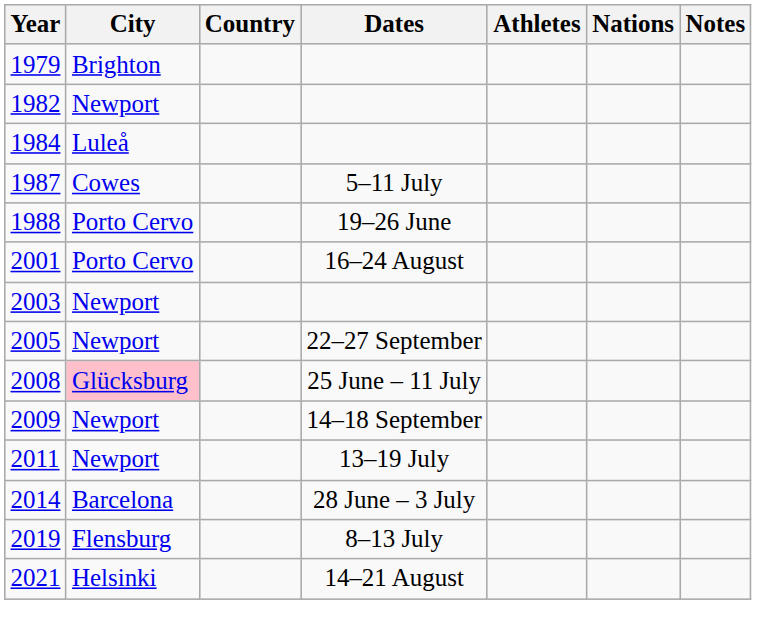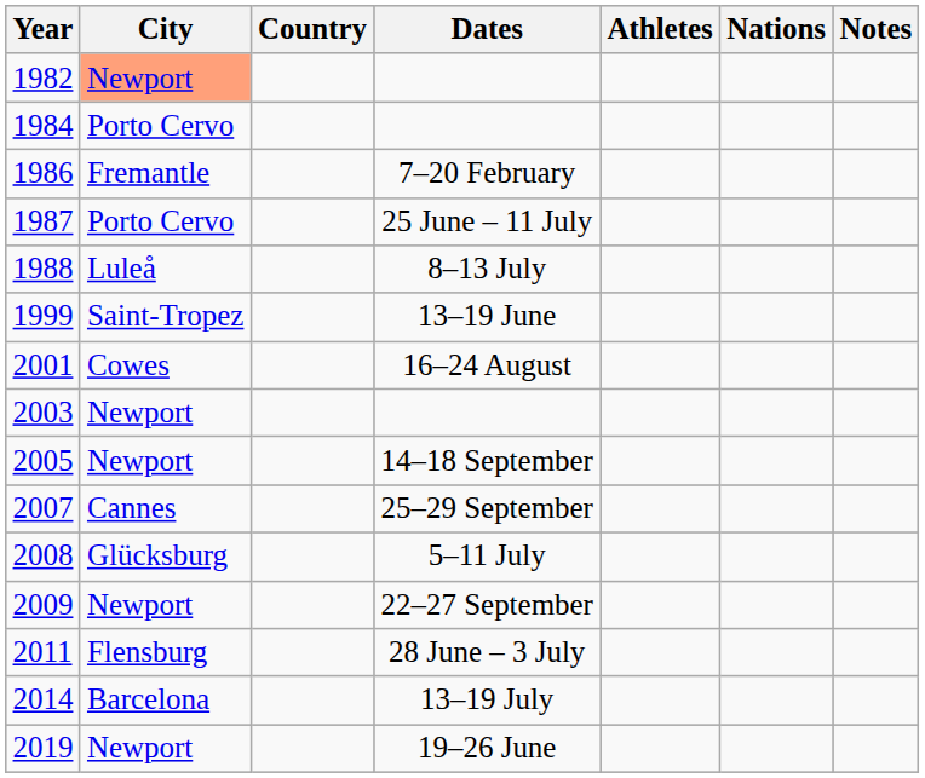- row: 1979 | Brighton
1982 | City: no background -> lightsalmon background
1984 | City: Luleå -> Porto Cervo
+ row: 1986 | Fremantle | 7–20 February
1987 | City: Cowes -> Porto Cervo
1987 | Dates: 5–11 July -> 25 June – 11 July
1988 | City: Porto Cervo -> Luleå
1988 | Dates: 19–26 June -> 8–13 July
+ row: 1999 | Saint-Tropez | 13–19 June
2001 | City: Porto Cervo -> Cowes
2005 | Dates: 22–27 September -> 14–18 September
+ row: 2007 | Cannes | 25–29 September
2008 | City: pink background -> no background
2008 | Dates: 25 June – 11 July -> 5–11 July
2009 | Dates: 14–18 September -> 22–27 September
2011 | City: Newport -> Flensburg
2011 | Dates: 13–19 July -> 28 June – 3 July
2014 | Dates: 28 June – 3 July -> 13–19 July
2019 | City: Flensburg -> Newport
2019 | Dates: 8–13 July -> 19–26 June
- row: 2021 | Helsinki | 14–21 August
